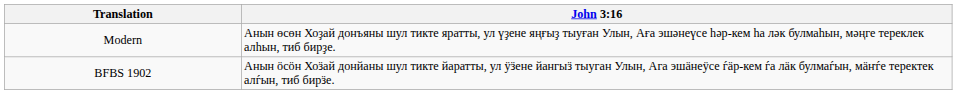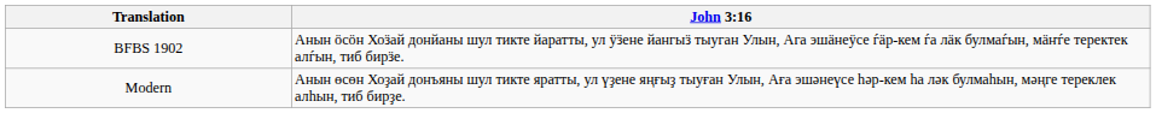rows swapped: BFBS 1902 <-> Modern
